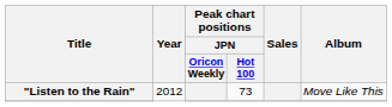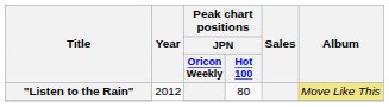"Listen to the Rain" | Peak chart positions / JPN / Hot 100: 73 -> 80
"Listen to the Rain" | Album: no background -> khaki background
